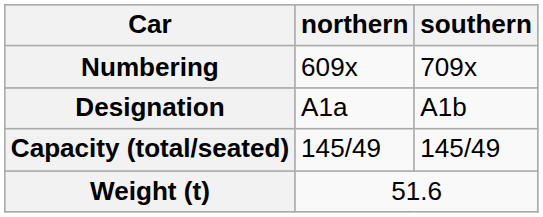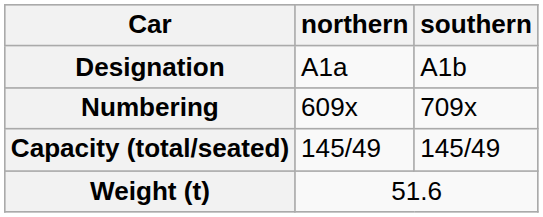rows swapped: Designation <-> Numbering
